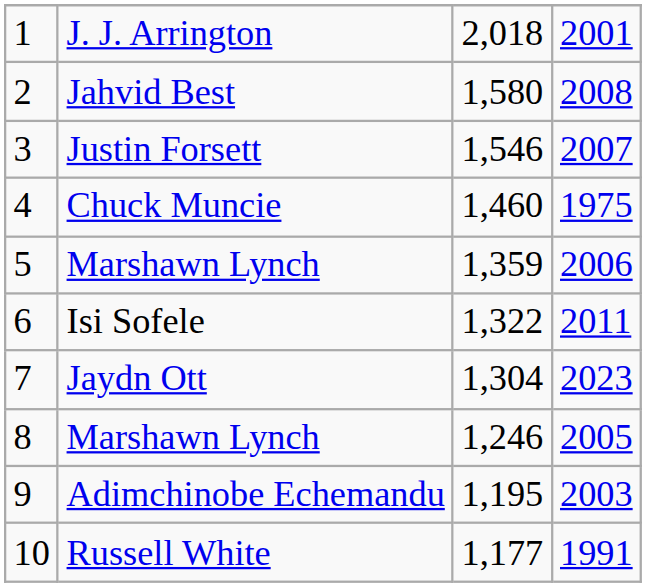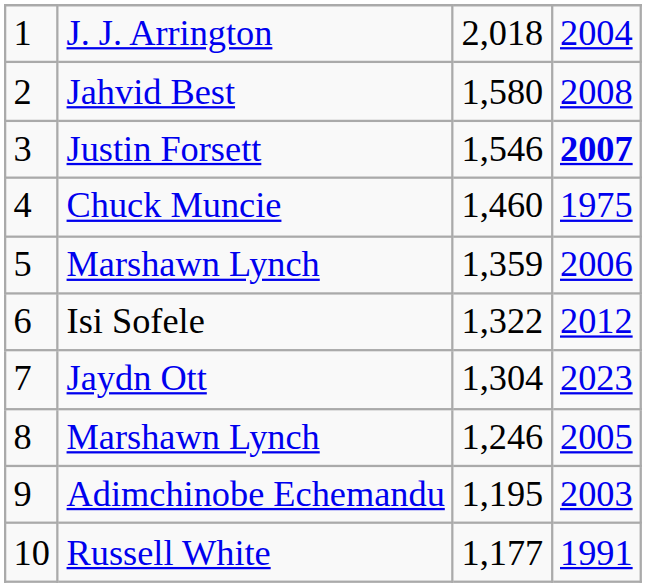J. J. Arrington | column 4: 2001 -> 2004
Justin Forsett | column 4: normal -> bold
Isi Sofele | column 4: 2011 -> 2012
